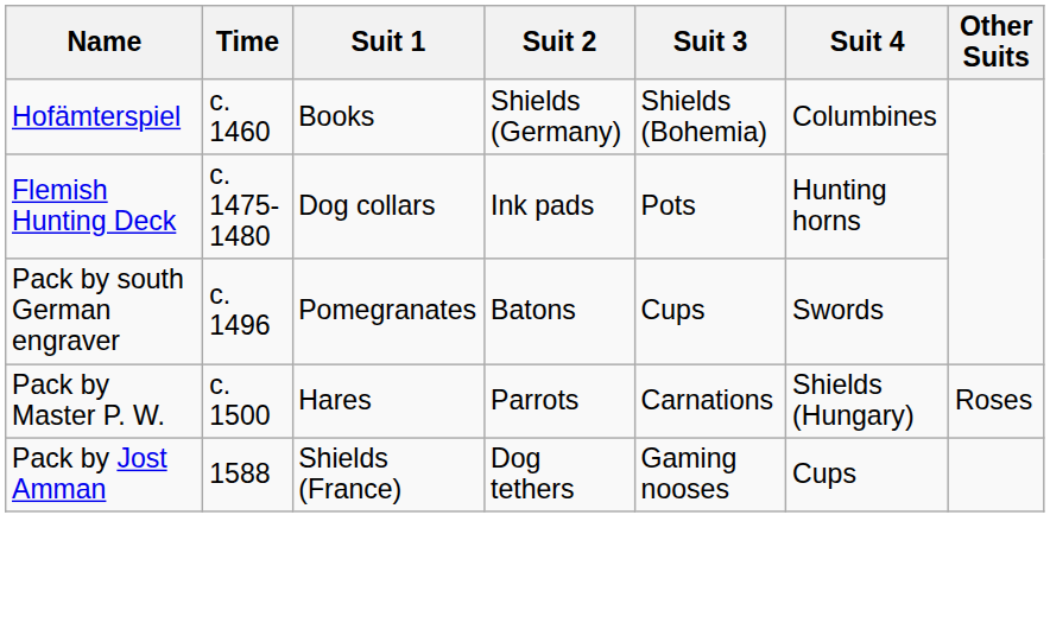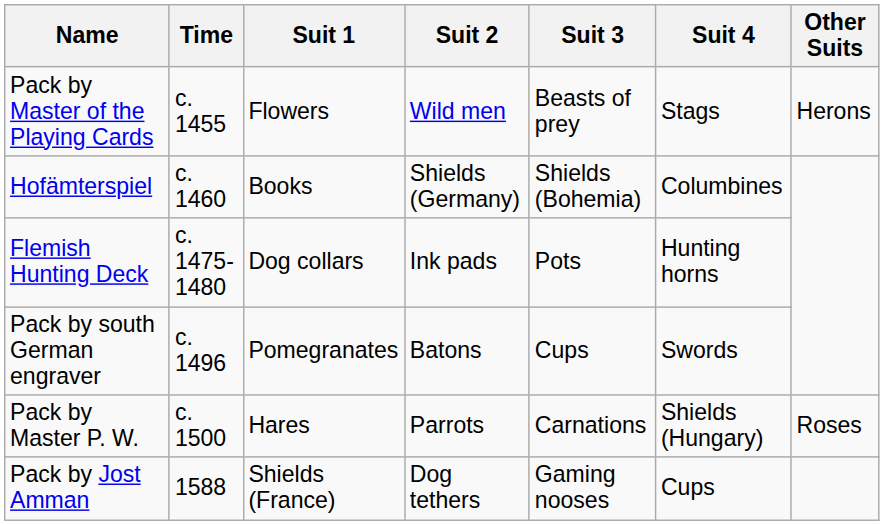+ row: Pack by Master of the Playing Cards | c. 1455 | Flowers | Wild men | Beasts of prey | Stags | Herons
